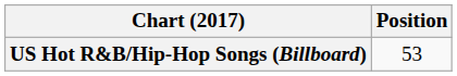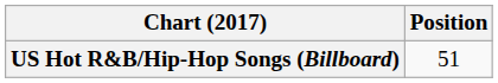US Hot R&B/Hip-Hop Songs (Billboard) | Position: 53 -> 51
